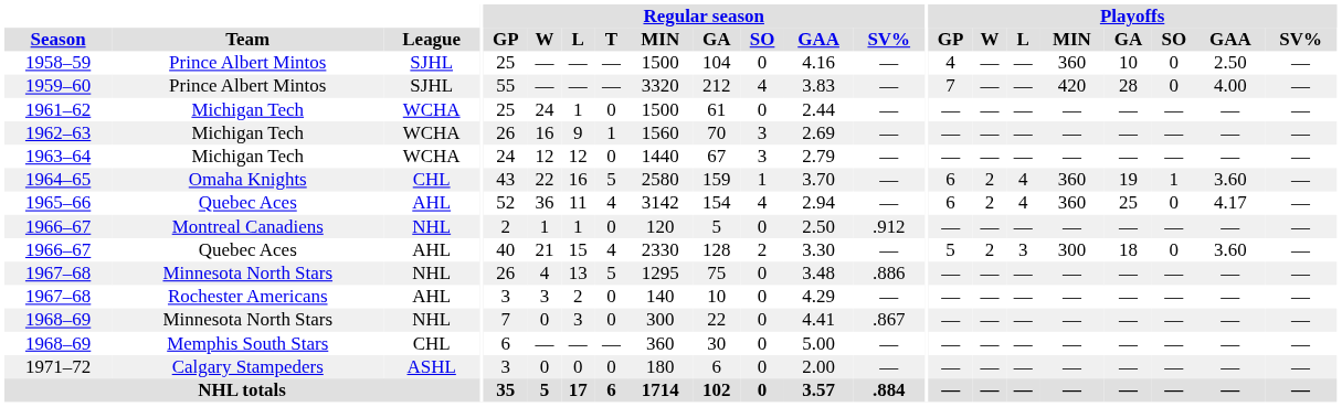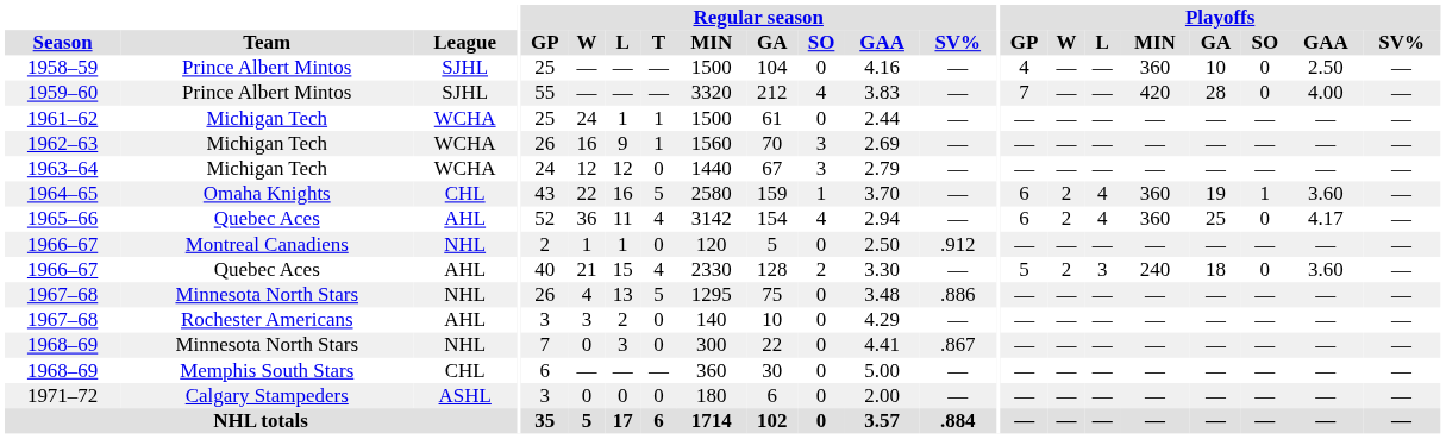1961–62 | Regular season / T: 0 -> 1
1966–67 / Quebec Aces | Playoffs / MIN: 300 -> 240
